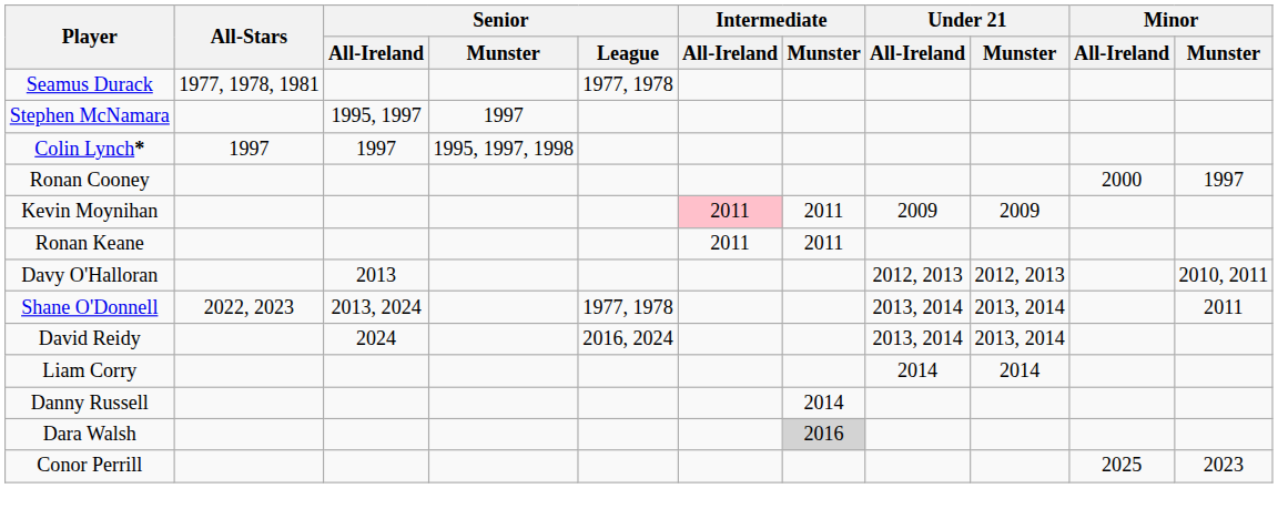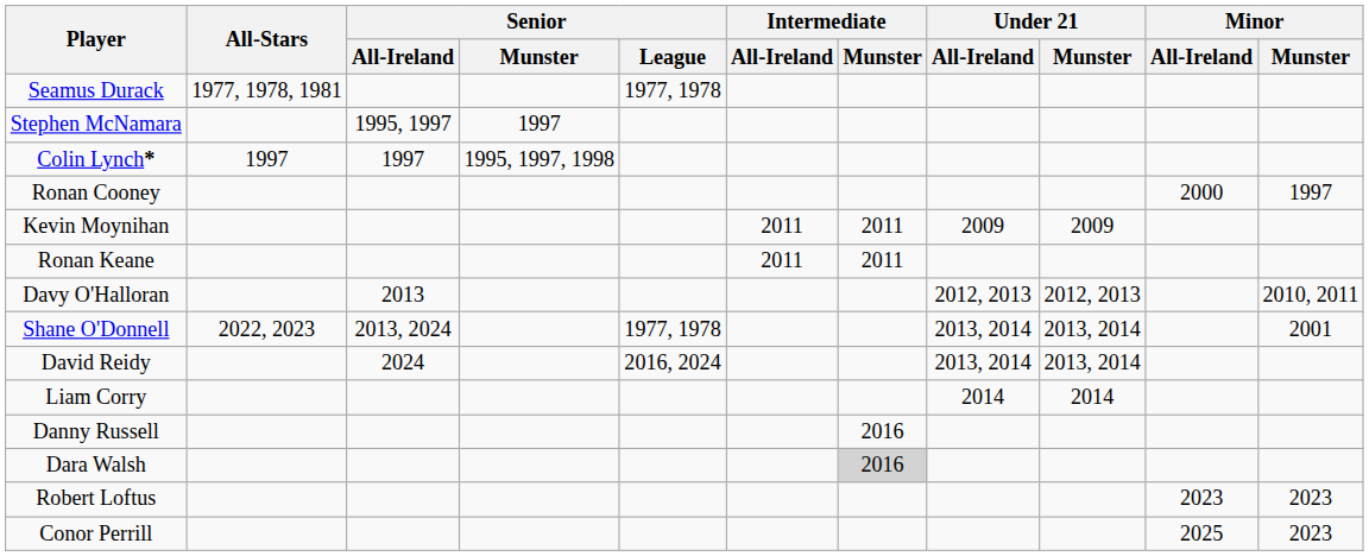Kevin Moynihan | Intermediate / All-Ireland: pink background -> no background
Shane O'Donnell | Minor / Munster: 2011 -> 2001
Danny Russell | Intermediate / Munster: 2014 -> 2016
+ row: Robert Loftus | 2023 | 2023
